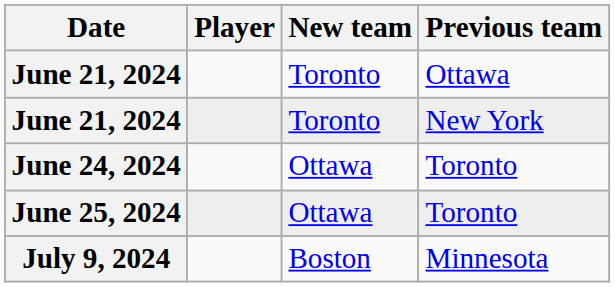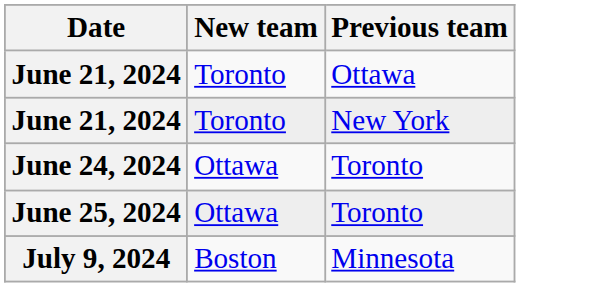- column: Player
